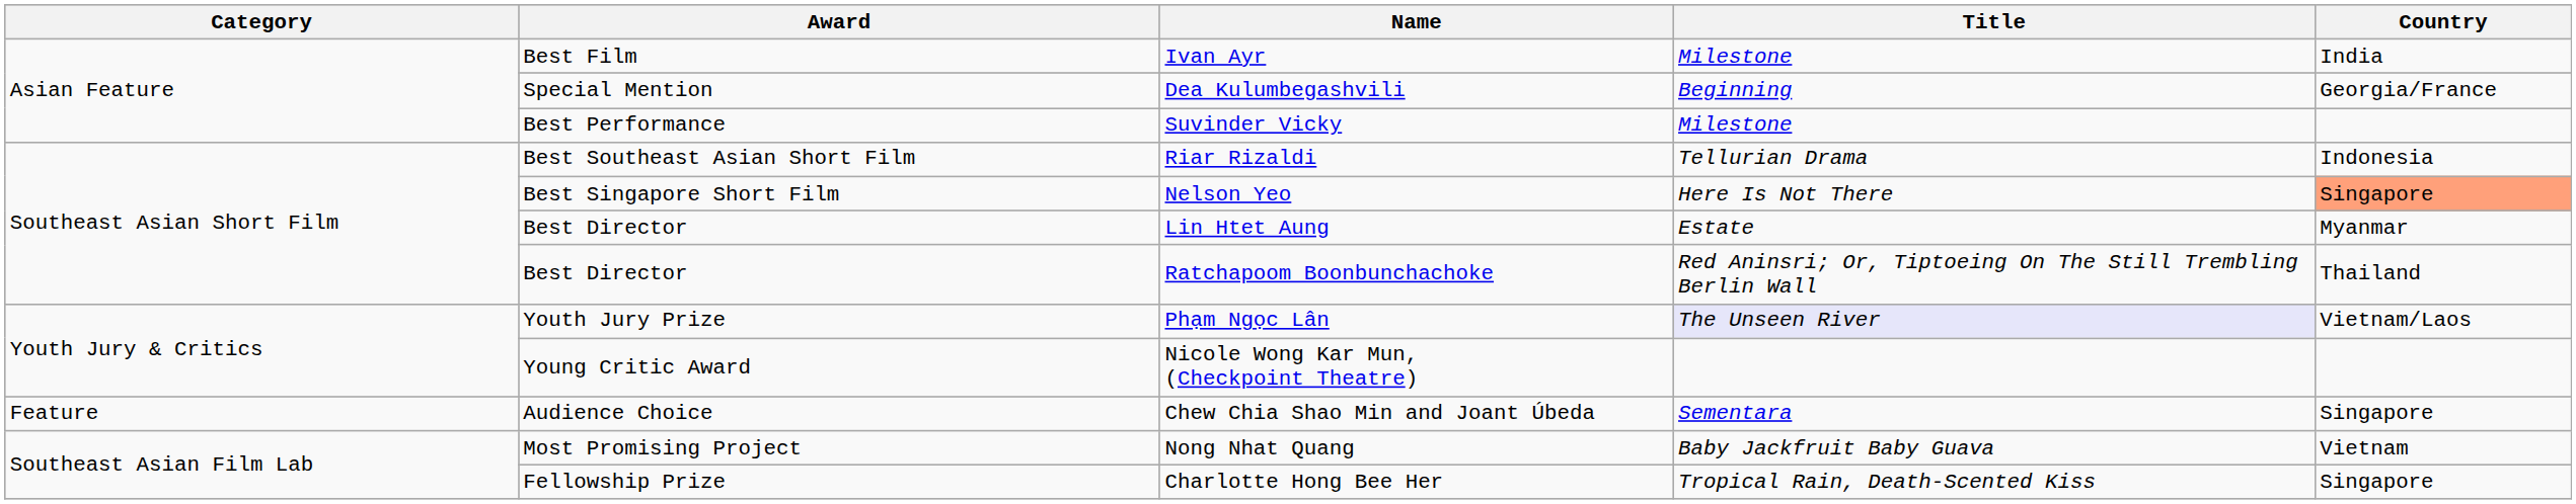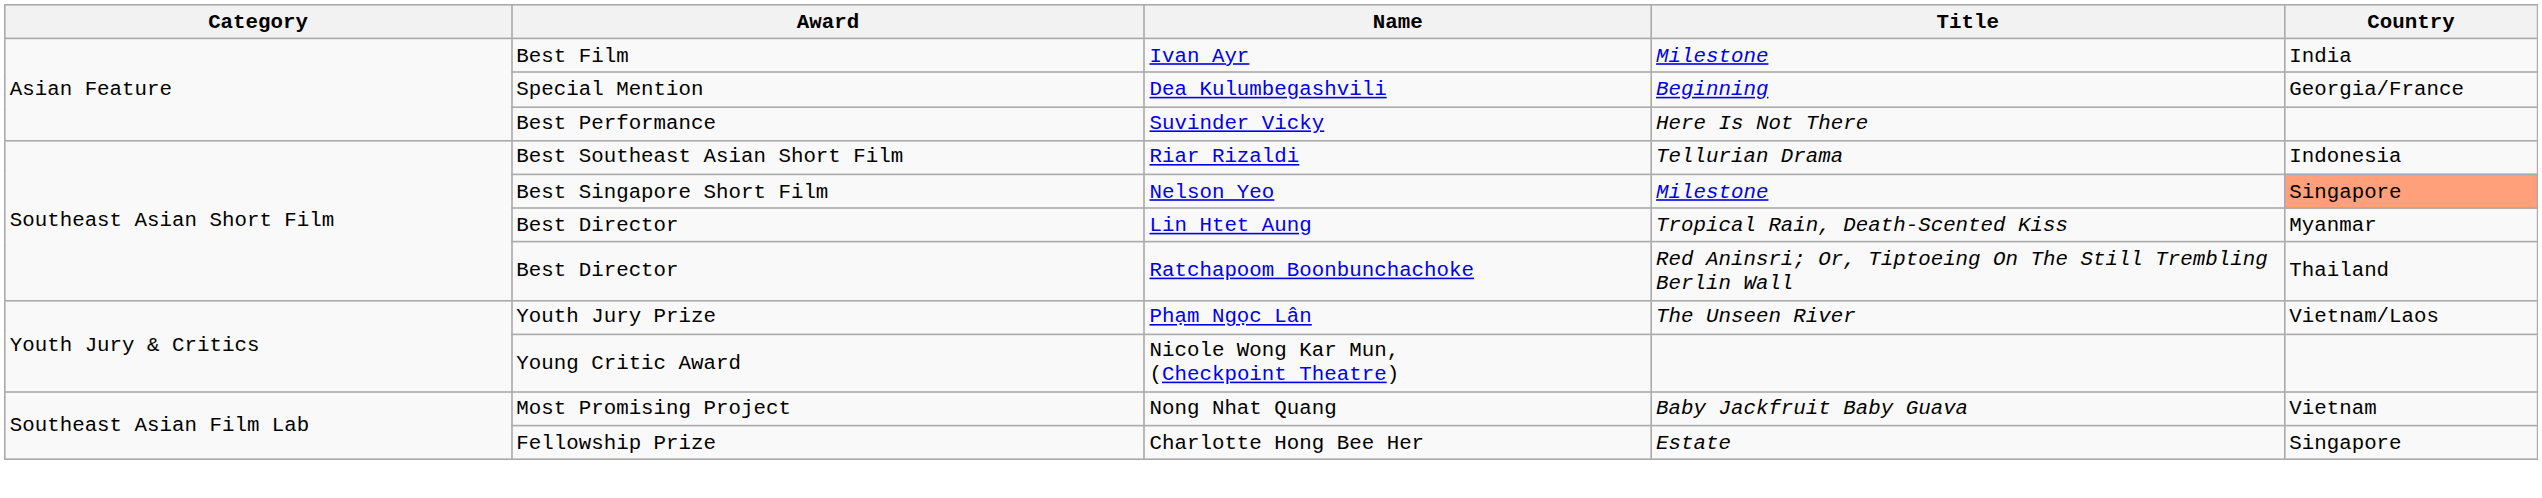Suvinder Vicky | Title: Milestone -> Here Is Not There
Nelson Yeo | Title: Here Is Not There -> Milestone
Lin Htet Aung | Title: Estate -> Tropical Rain, Death-Scented Kiss
Phạm Ngọc Lân | Title: lavender background -> no background
- row: Feature | Audience Choice | Chew Chia Shao Min and Joant Úbeda | Sementara | Singapore
Charlotte Hong Bee Her | Title: Tropical Rain, Death-Scented Kiss -> Estate
